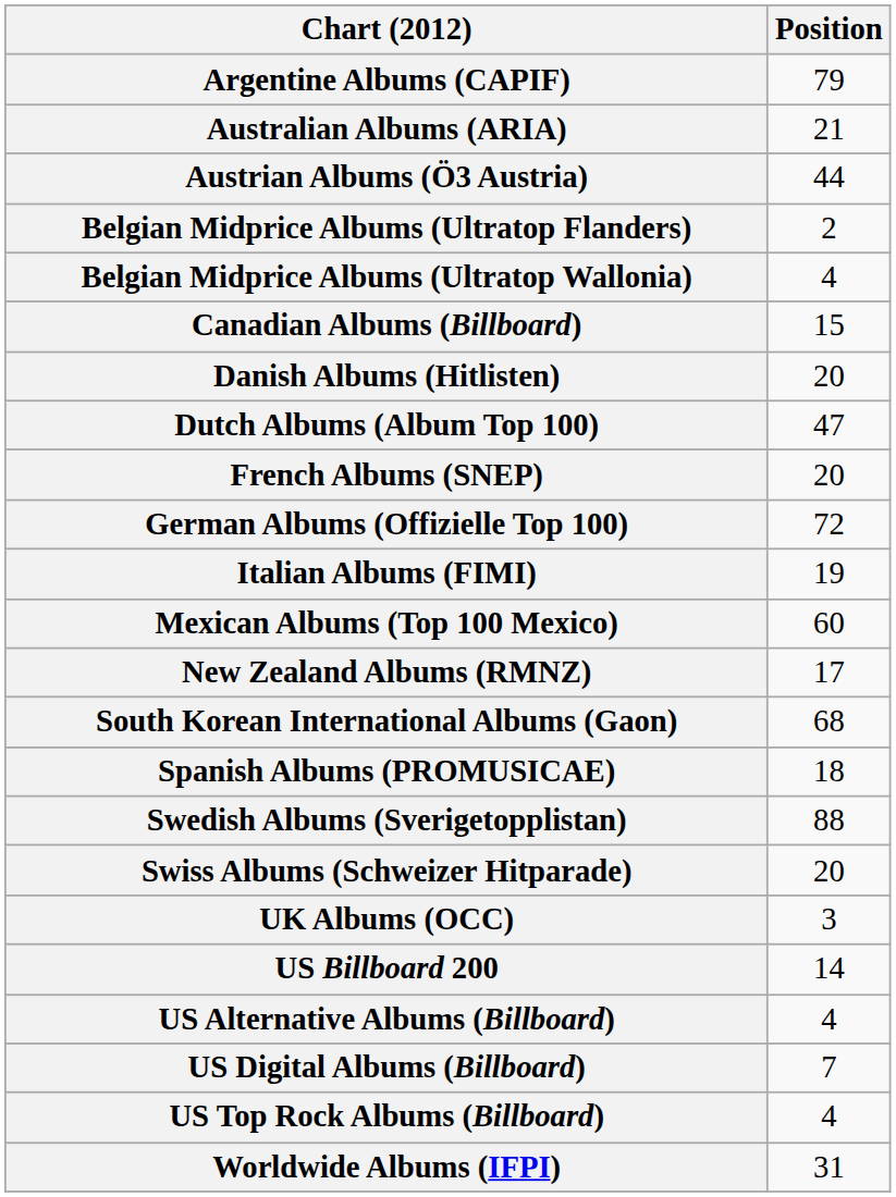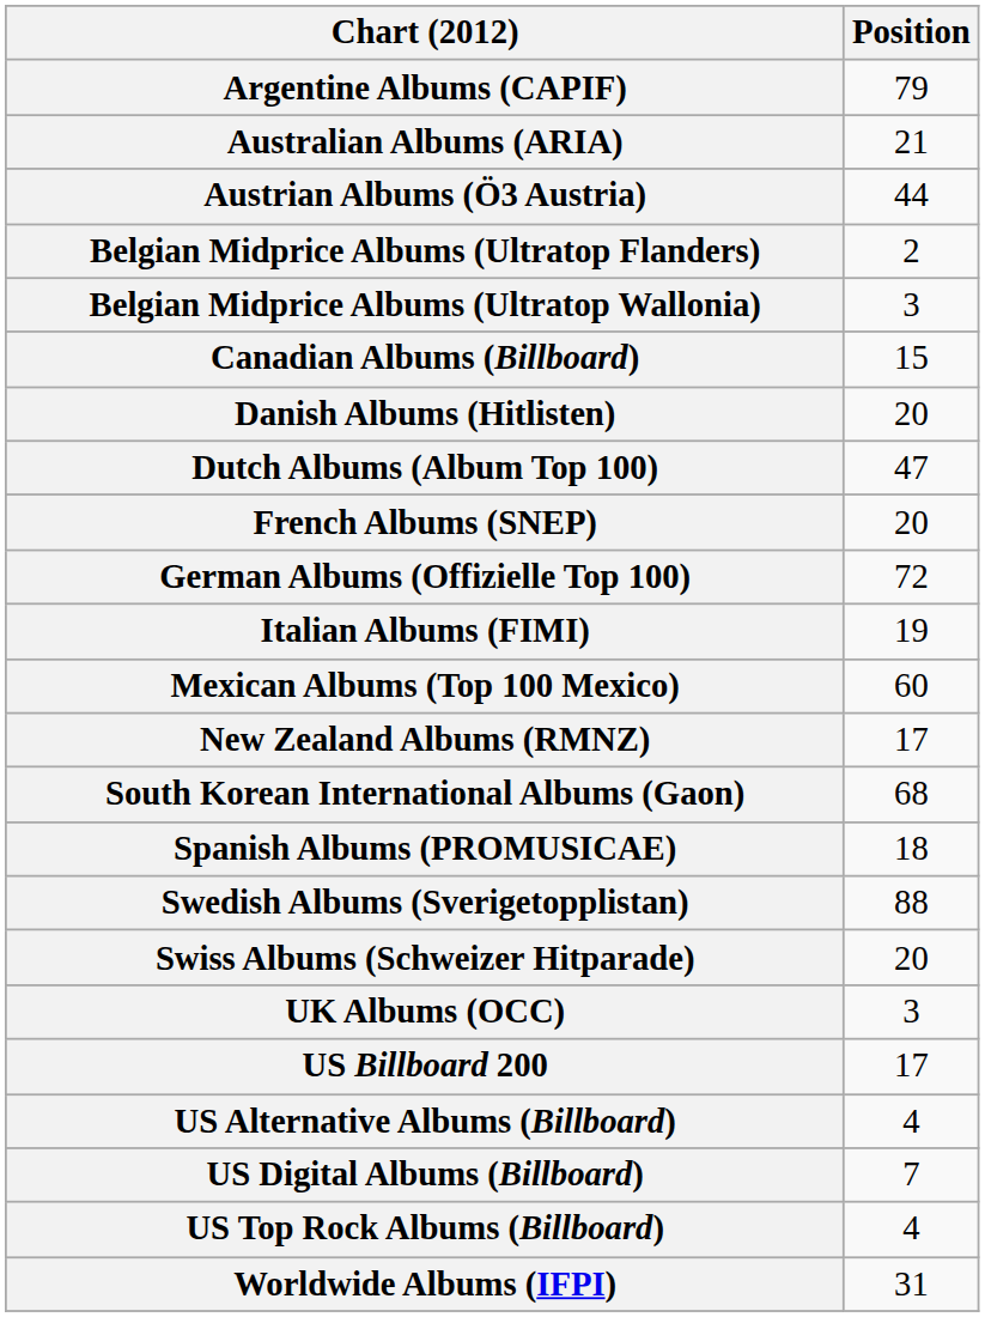Belgian Midprice Albums (Ultratop Wallonia) | Position: 4 -> 3
US Billboard 200 | Position: 14 -> 17
